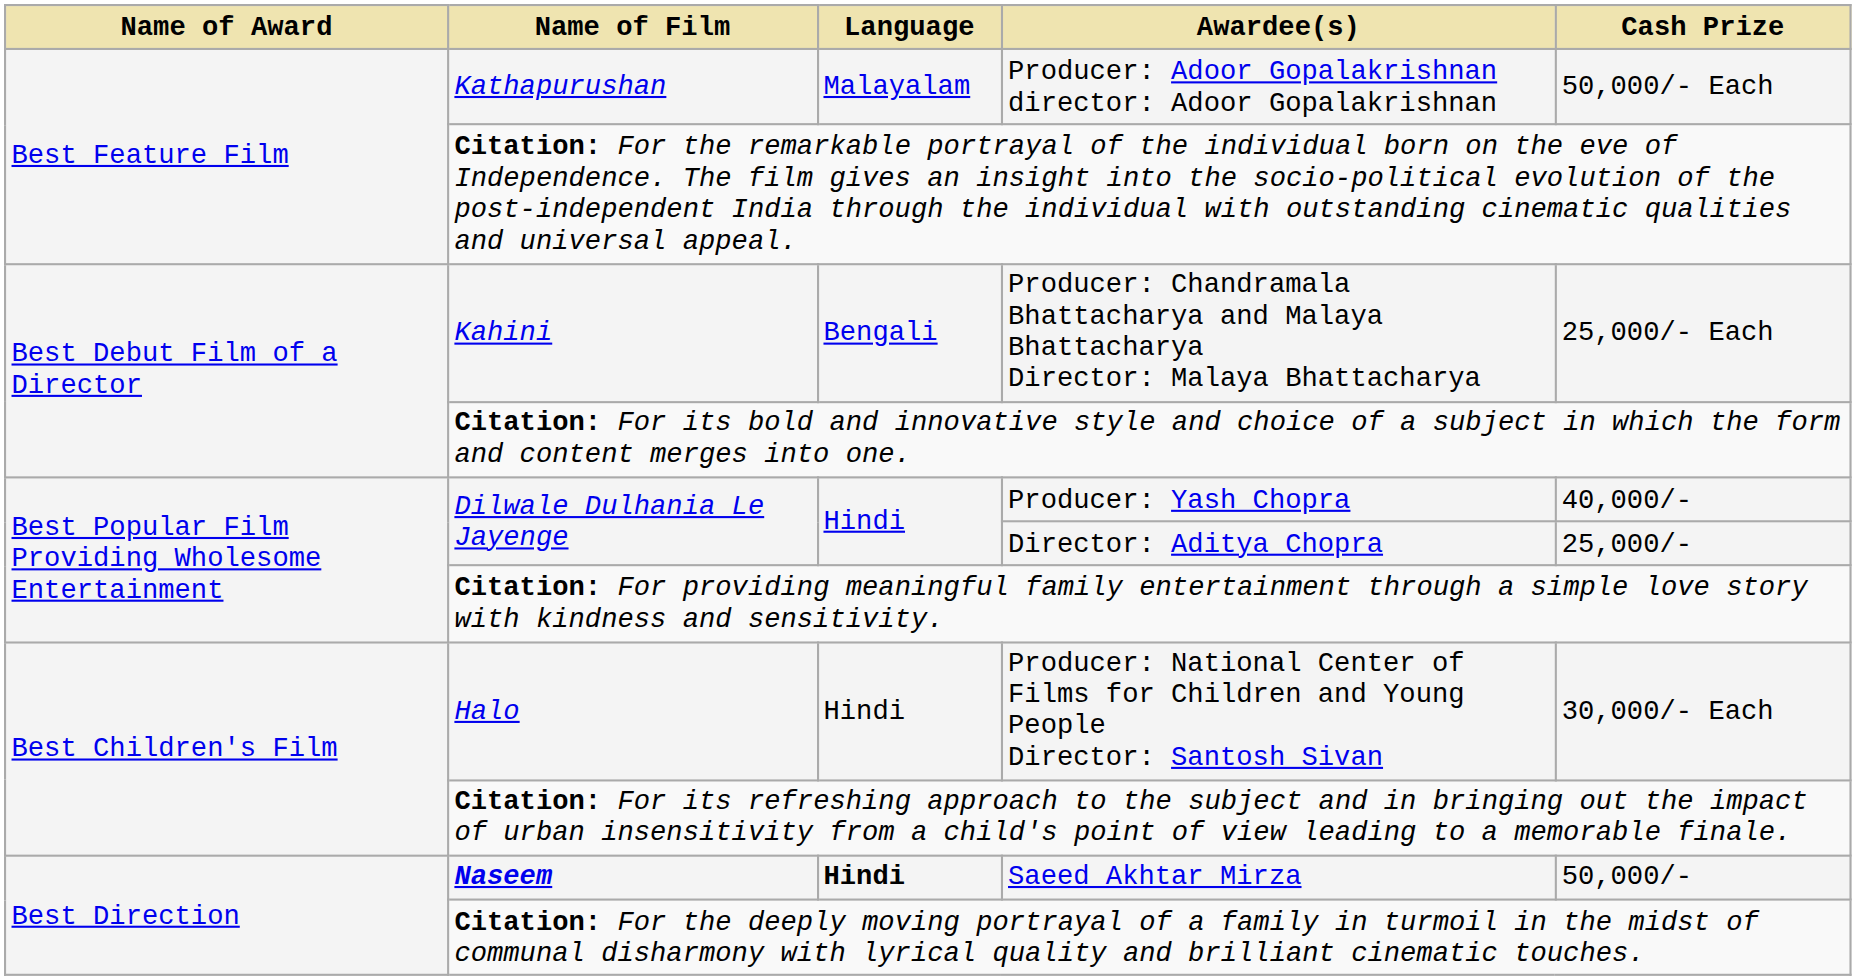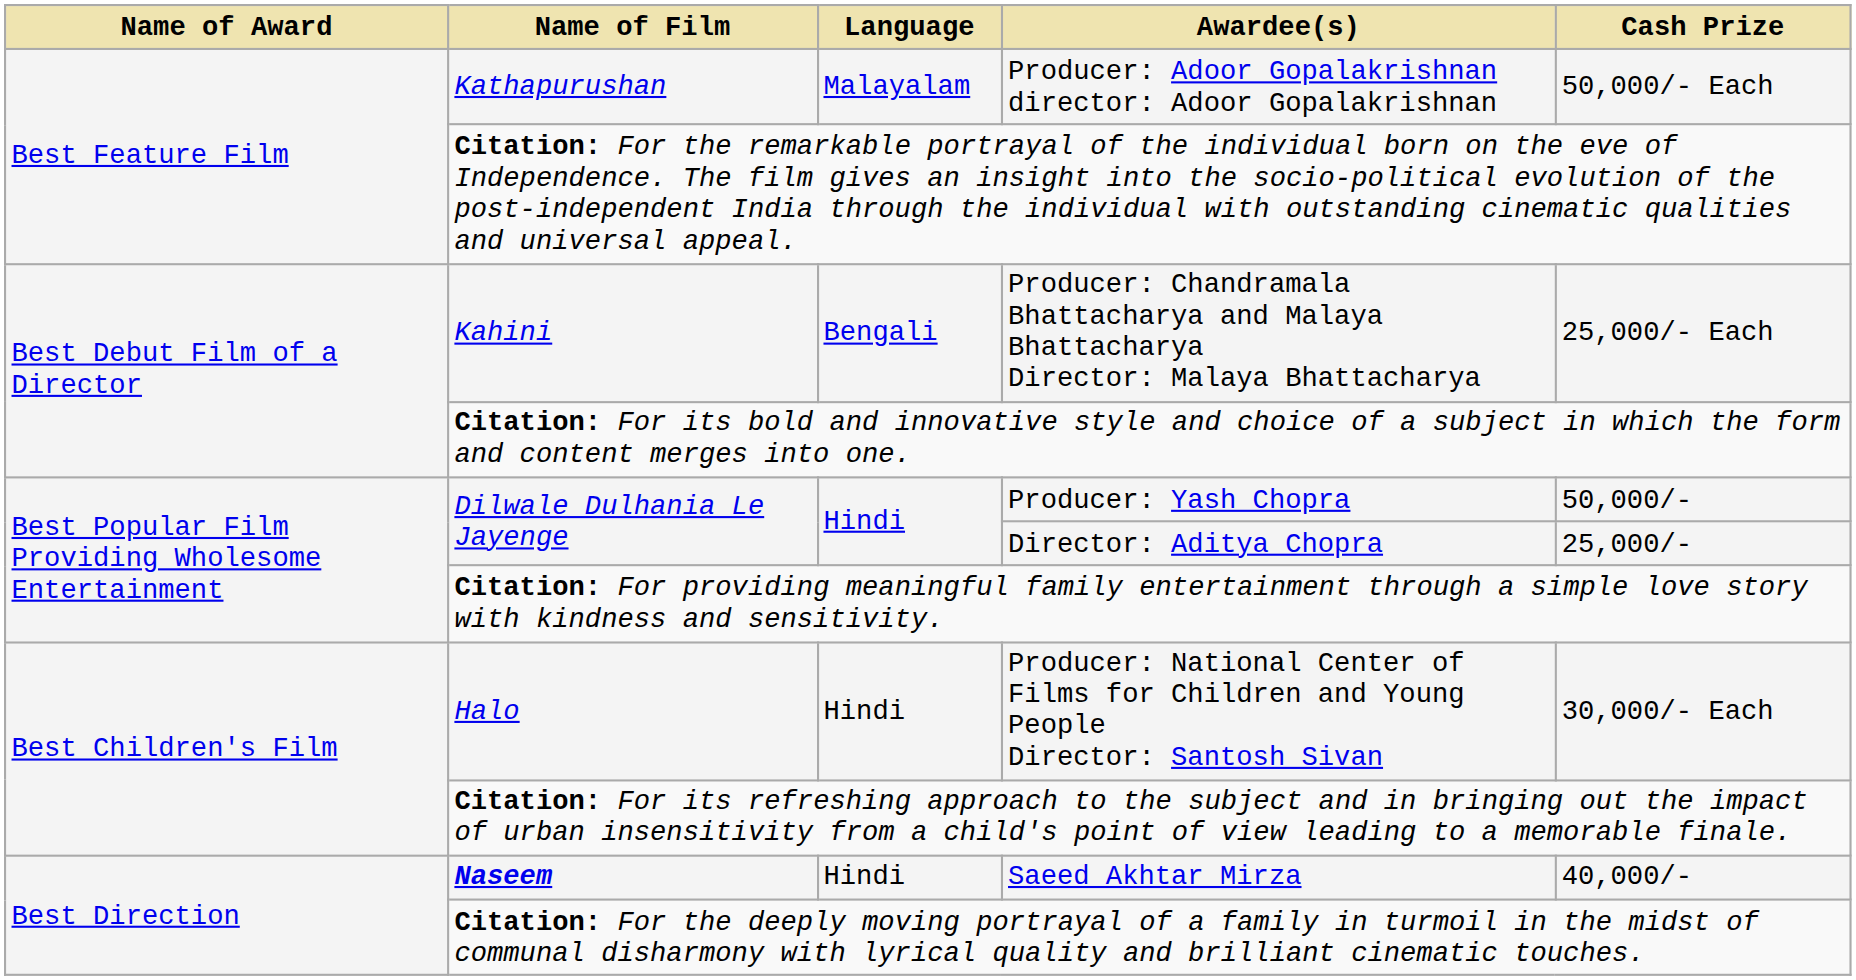Producer: Yash Chopra | Cash Prize: 40,000/- -> 50,000/-
Saeed Akhtar Mirza | Language: bold -> normal
Saeed Akhtar Mirza | Cash Prize: 50,000/- -> 40,000/-
